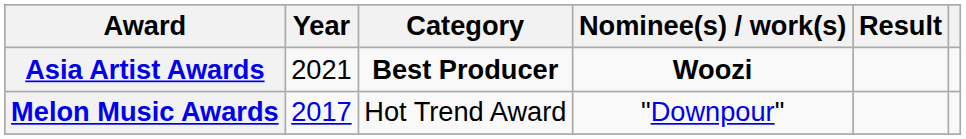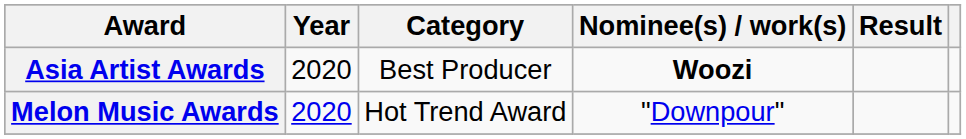Asia Artist Awards | Year: 2021 -> 2020
Asia Artist Awards | Category: bold -> normal
Melon Music Awards | Year: 2017 -> 2020
